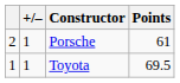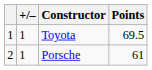rows swapped: Toyota <-> Porsche
